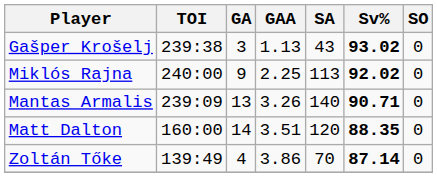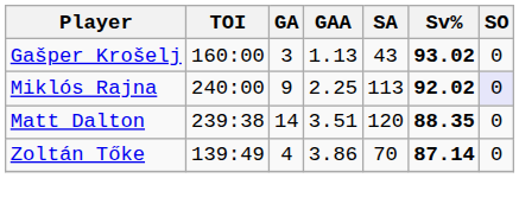Gašper Krošelj | TOI: 239:38 -> 160:00
Miklós Rajna | SO: no background -> lavender background
- row: Mantas Armalis | 239:09 | 13 | 3.26 | 140 | 90.71 | 0
Matt Dalton | TOI: 160:00 -> 239:38
